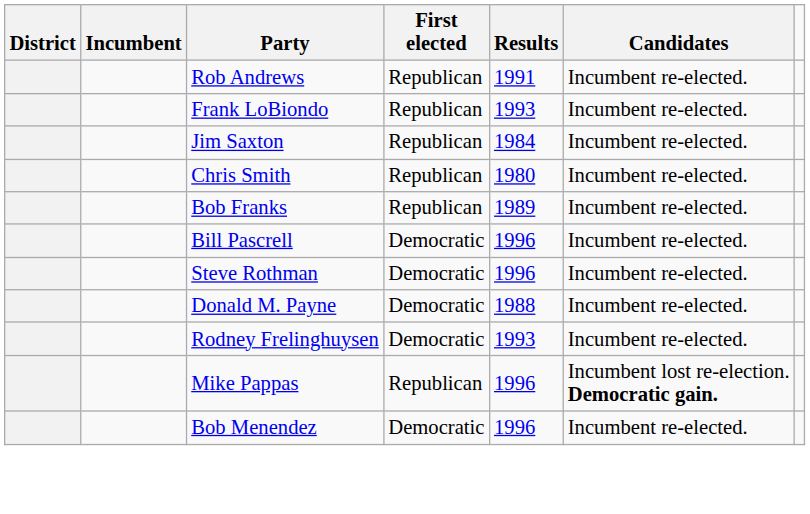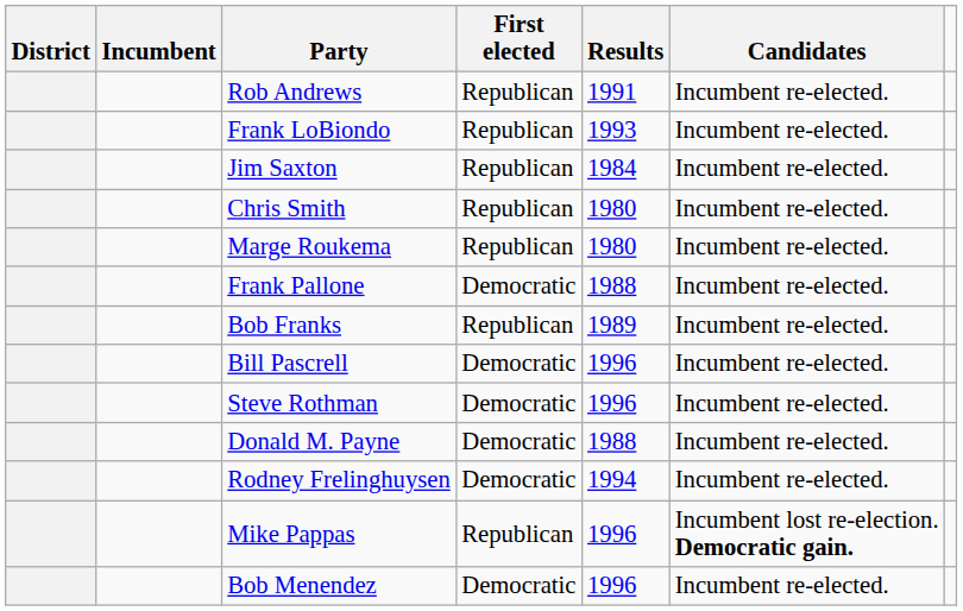+ row: Marge Roukema | Republican | 1980 | Incumbent re-elected.
+ row: Frank Pallone | Democratic | 1988 | Incumbent re-elected.
Rodney Frelinghuysen | Results: 1993 -> 1994
